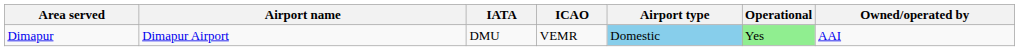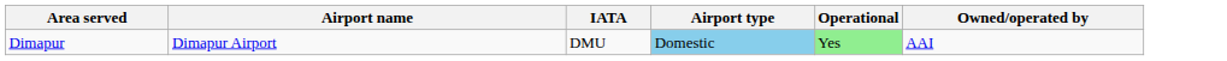- column: ICAO | VEMR
